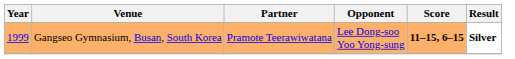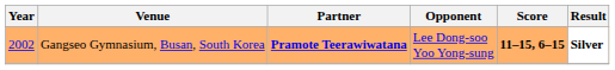Gangseo Gymnasium, Busan, South Korea | Year: 1999 -> 2002
Gangseo Gymnasium, Busan, South Korea | Partner: normal -> bold
